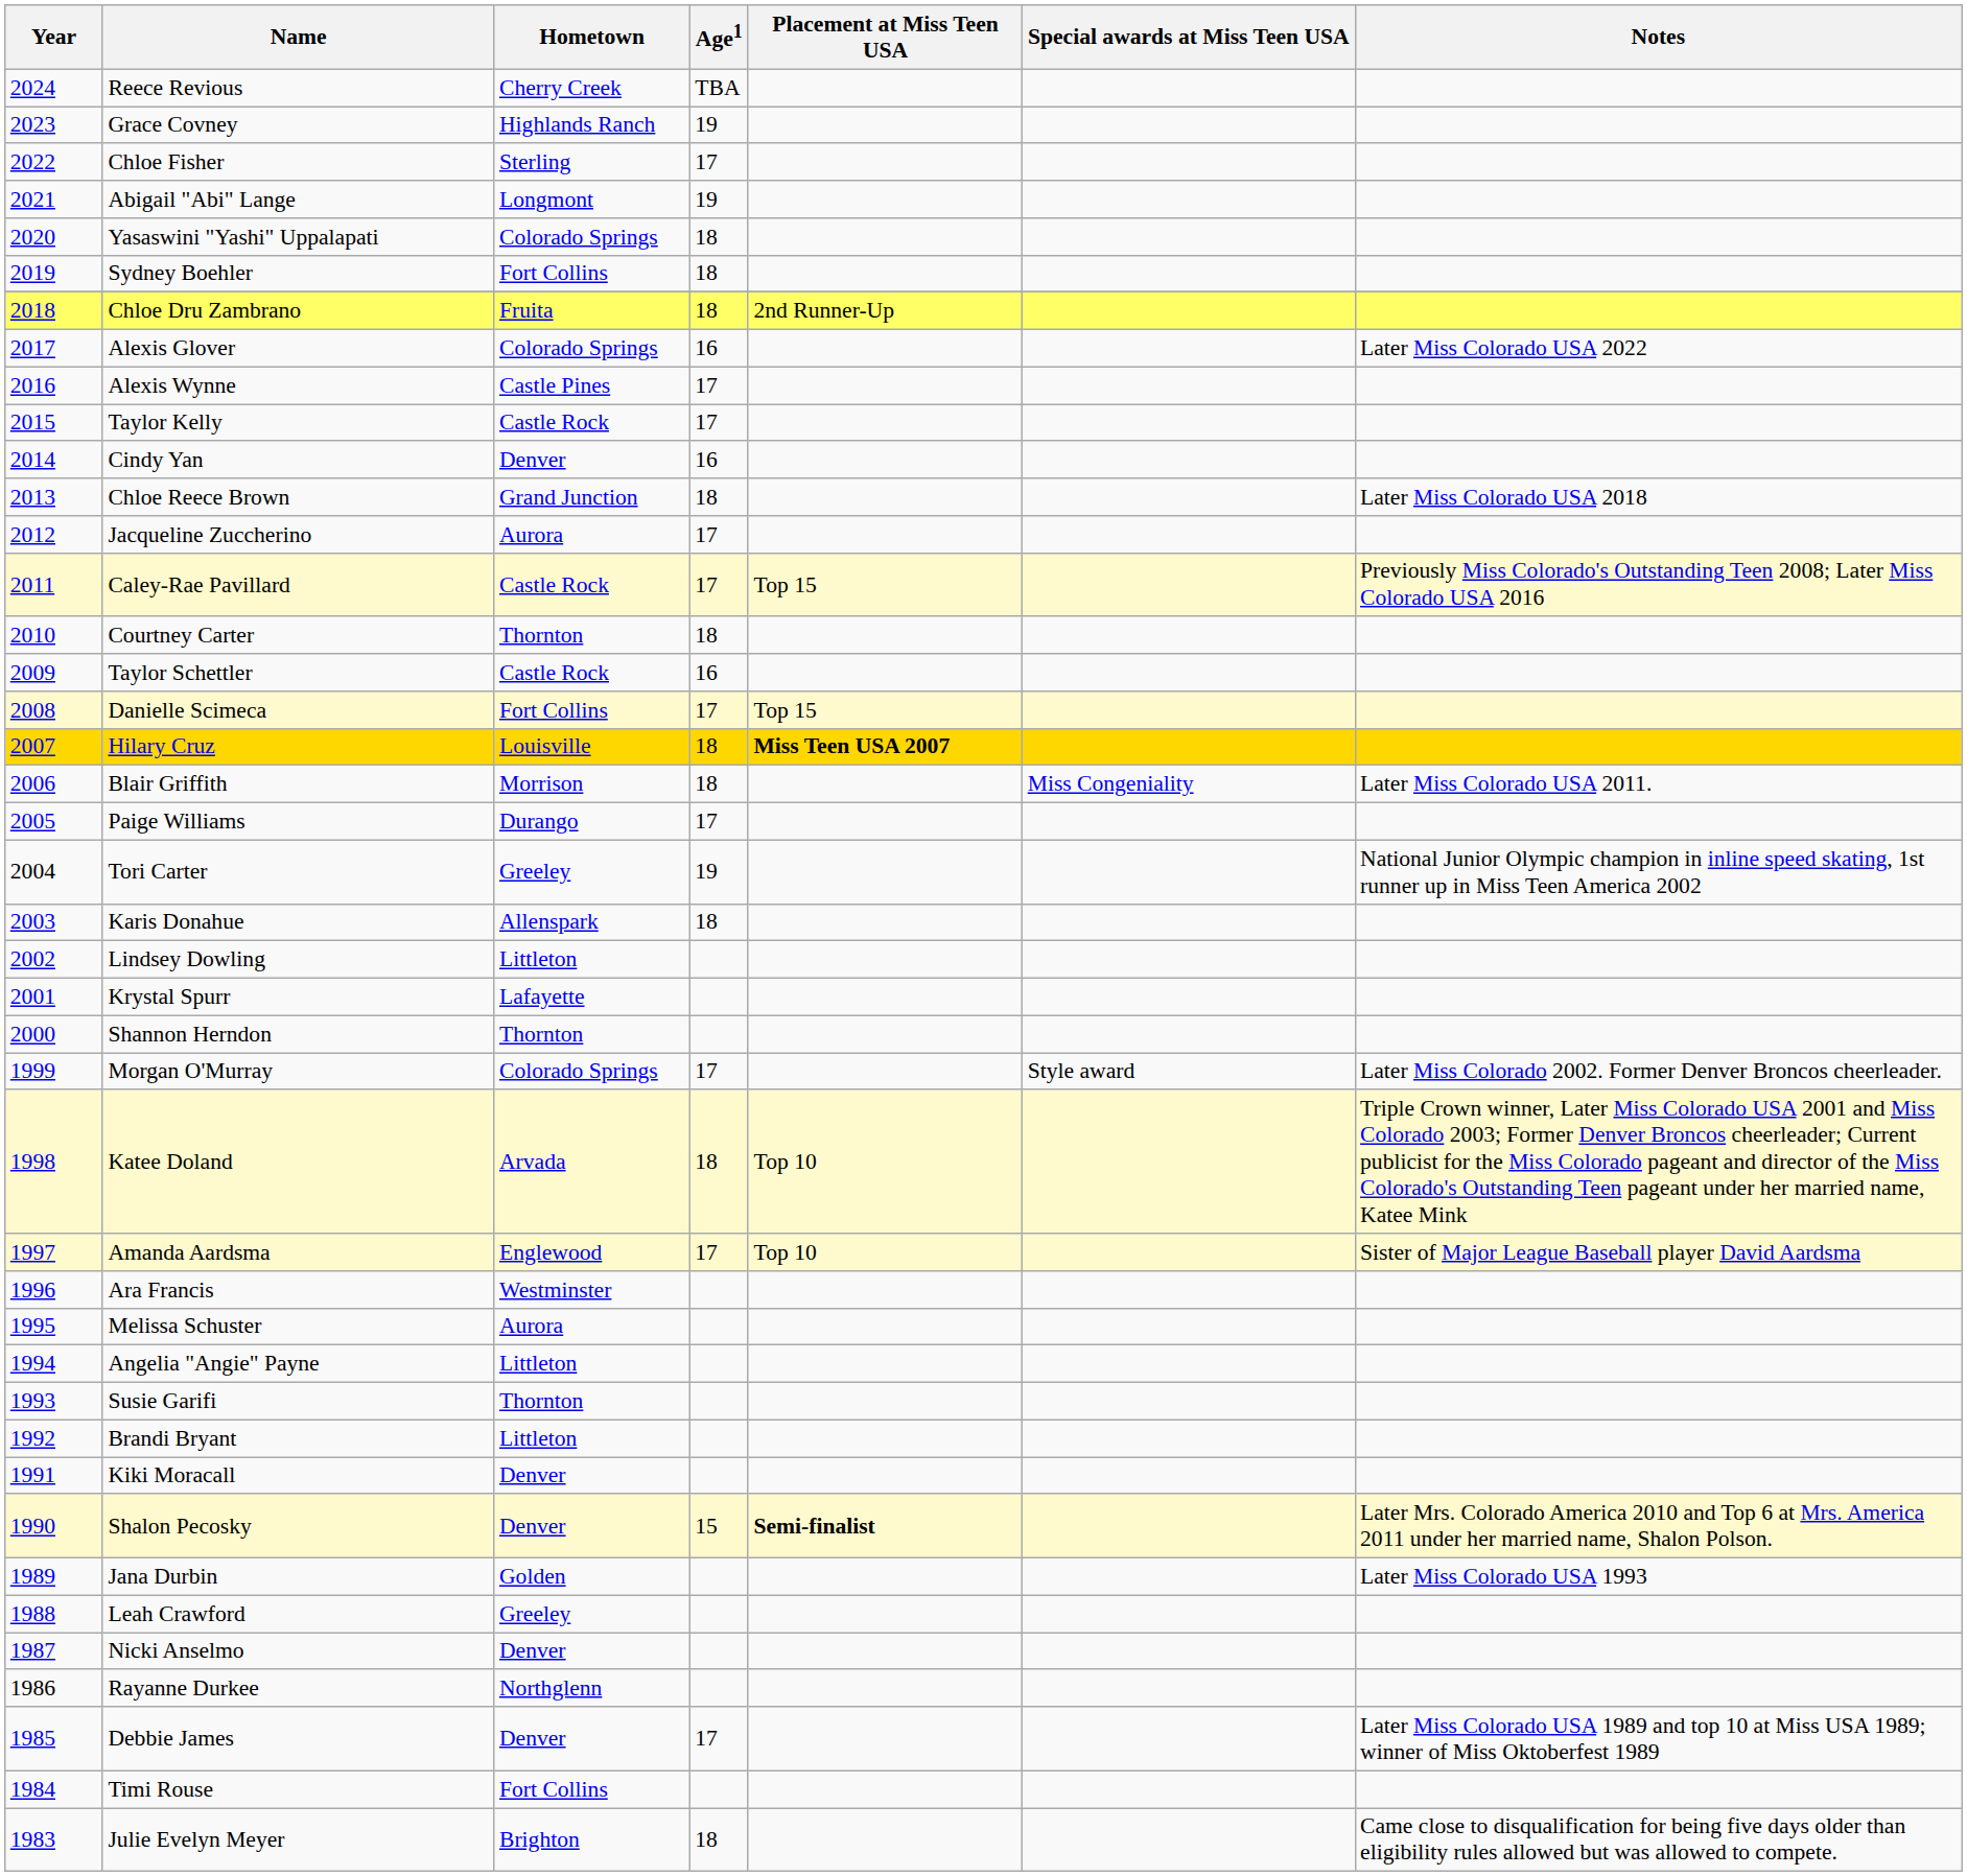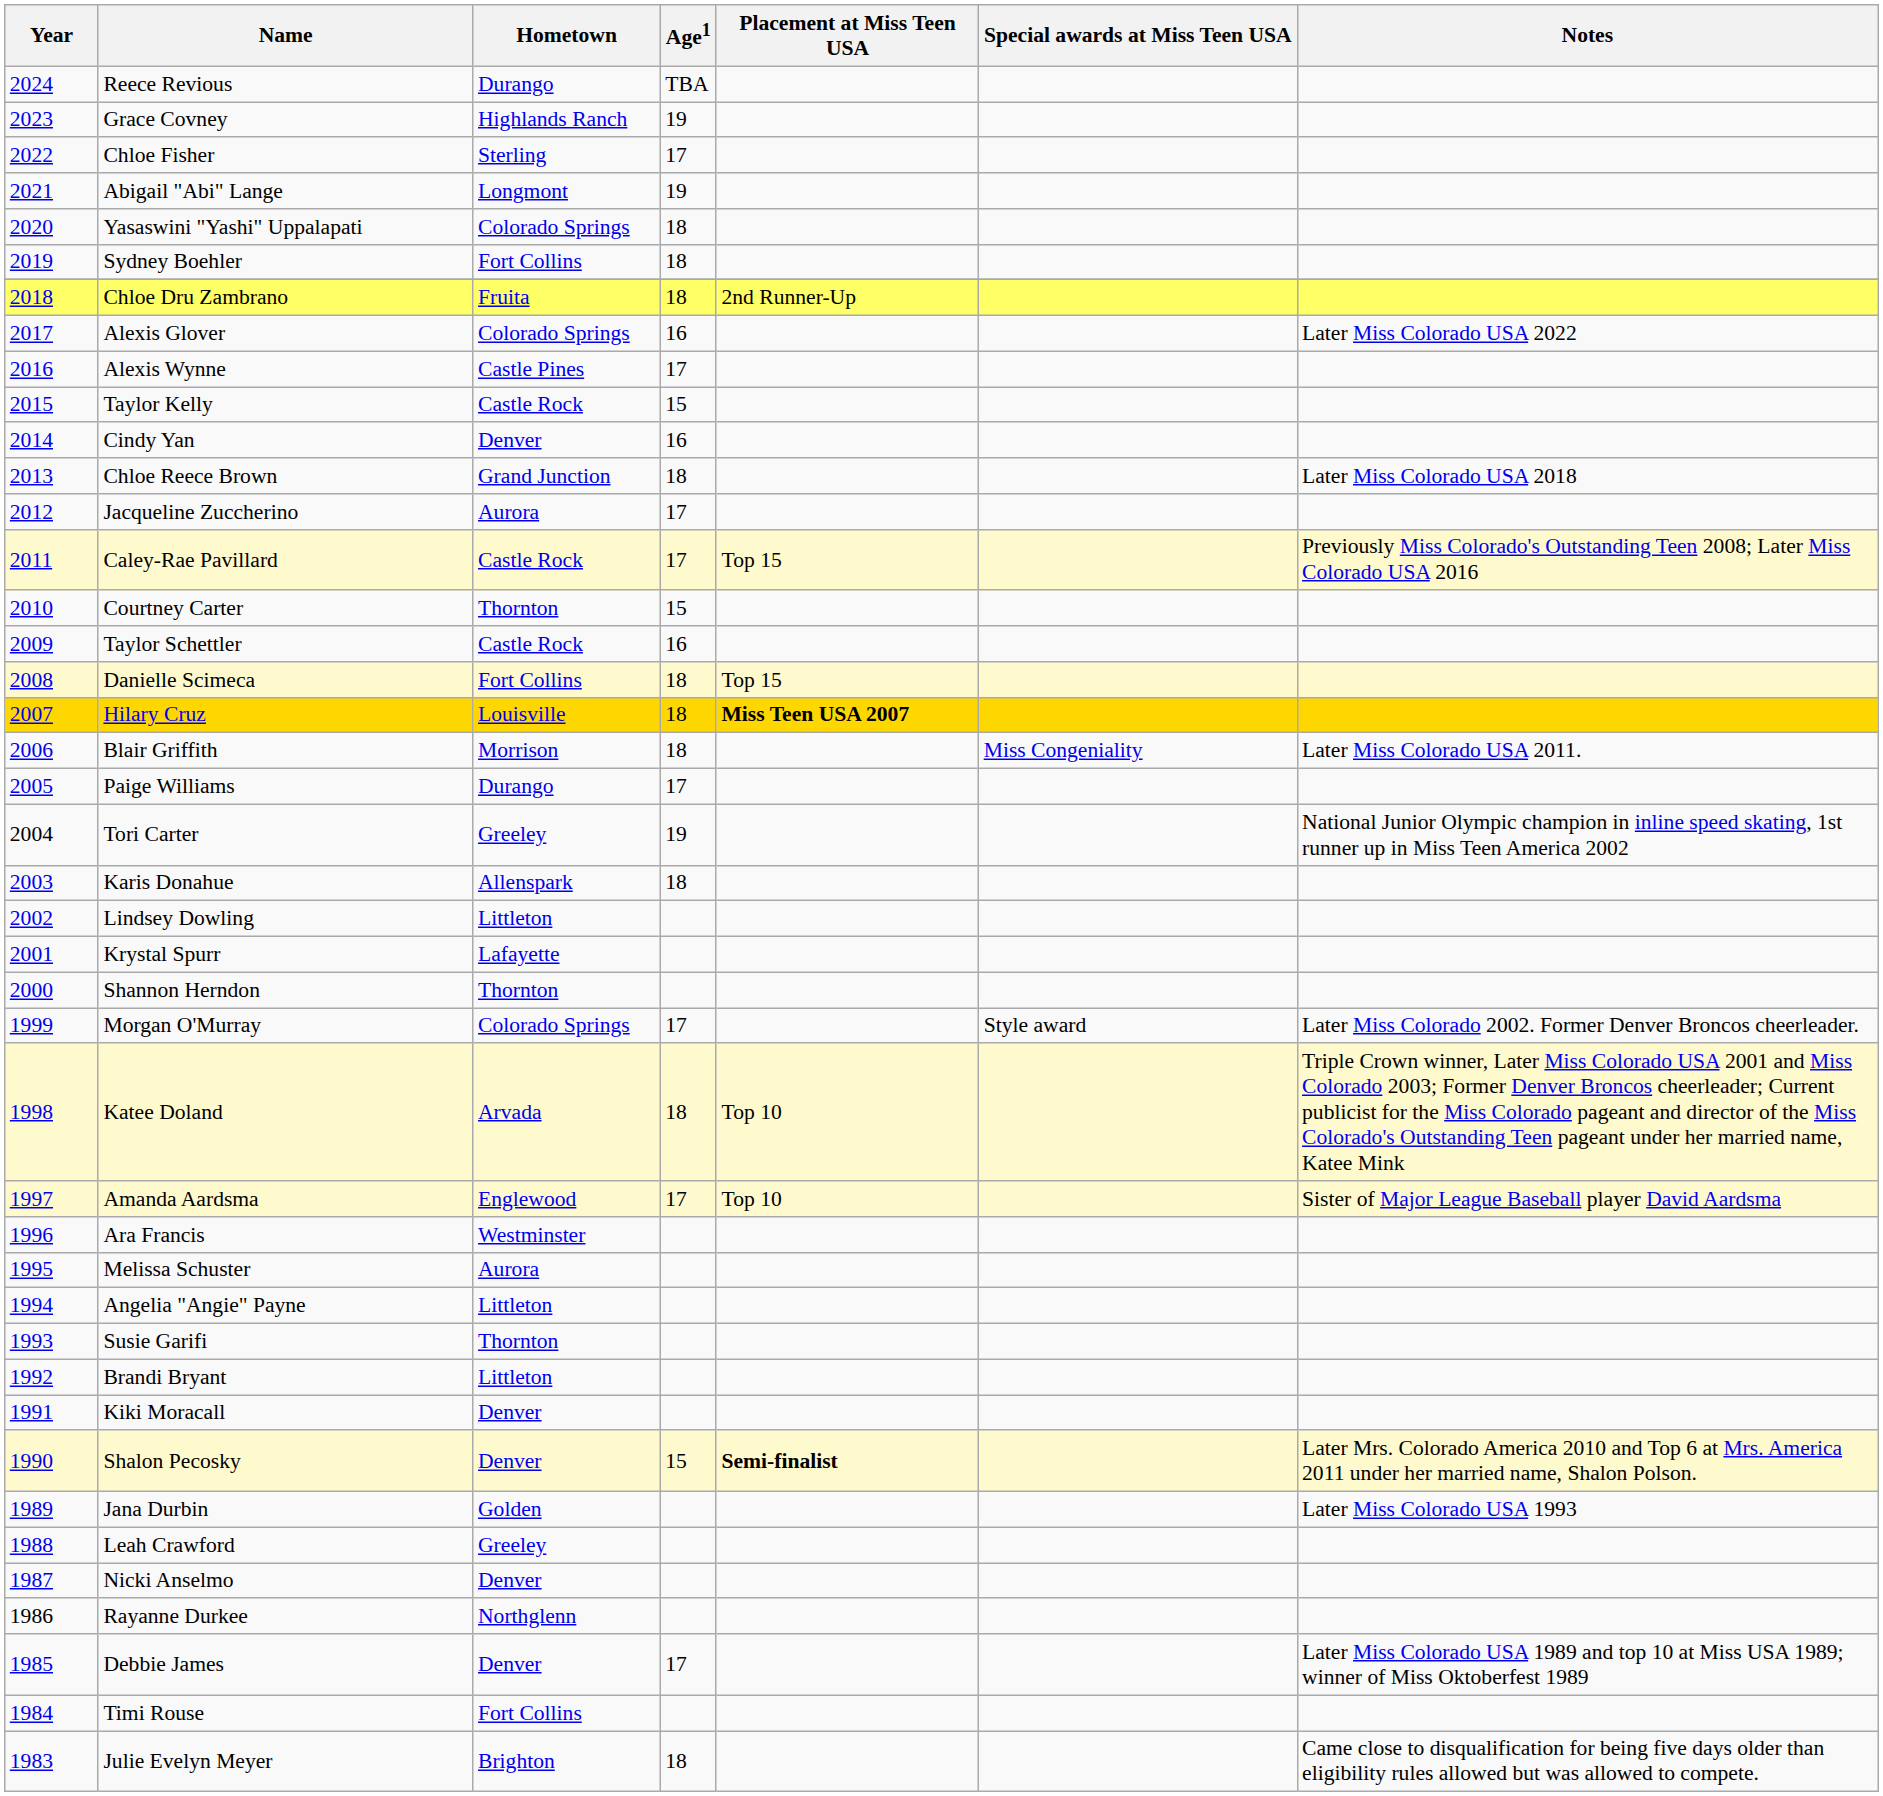Reece Revious | Hometown: Cherry Creek -> Durango
Taylor Kelly | Age1: 17 -> 15
Courtney Carter | Age1: 18 -> 15
Danielle Scimeca | Age1: 17 -> 18
